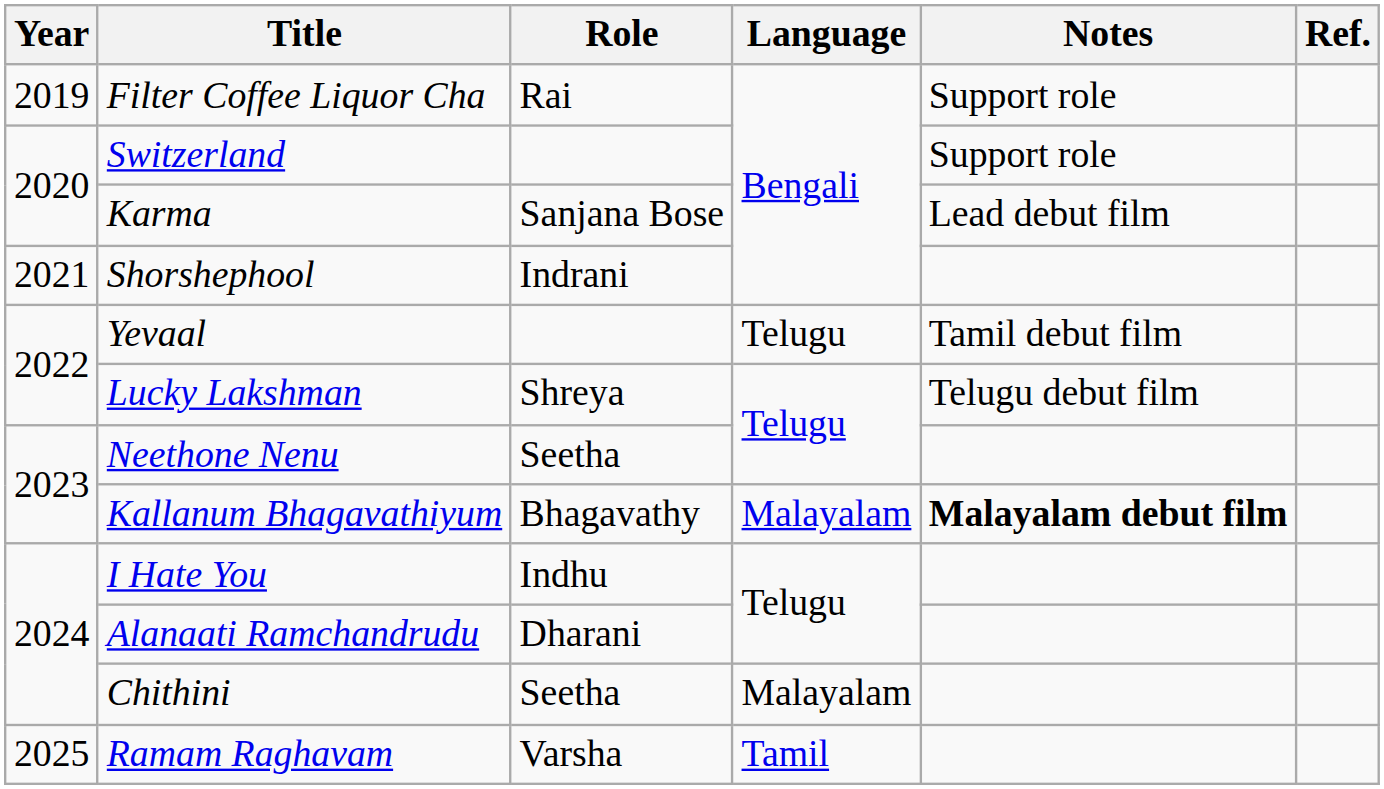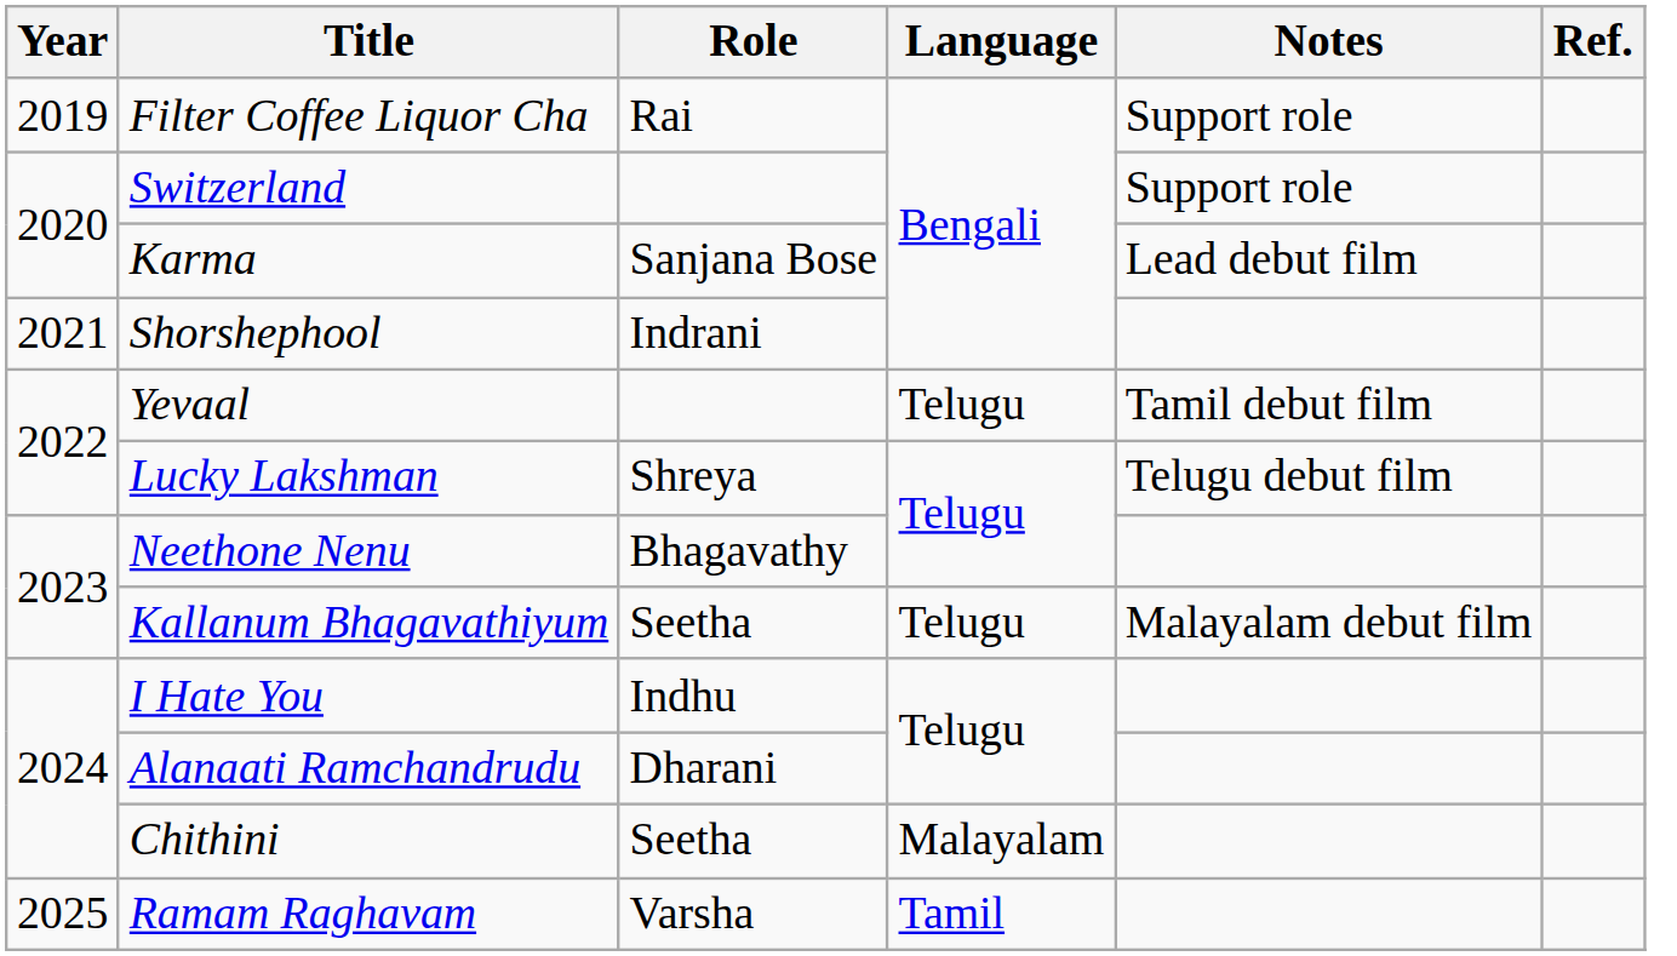Neethone Nenu | Role: Seetha -> Bhagavathy
Kallanum Bhagavathiyum | Role: Bhagavathy -> Seetha
Kallanum Bhagavathiyum | Language: Malayalam -> Telugu
Kallanum Bhagavathiyum | Notes: bold -> normal
